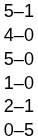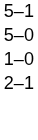- row: 4–0
- row: 0–5
